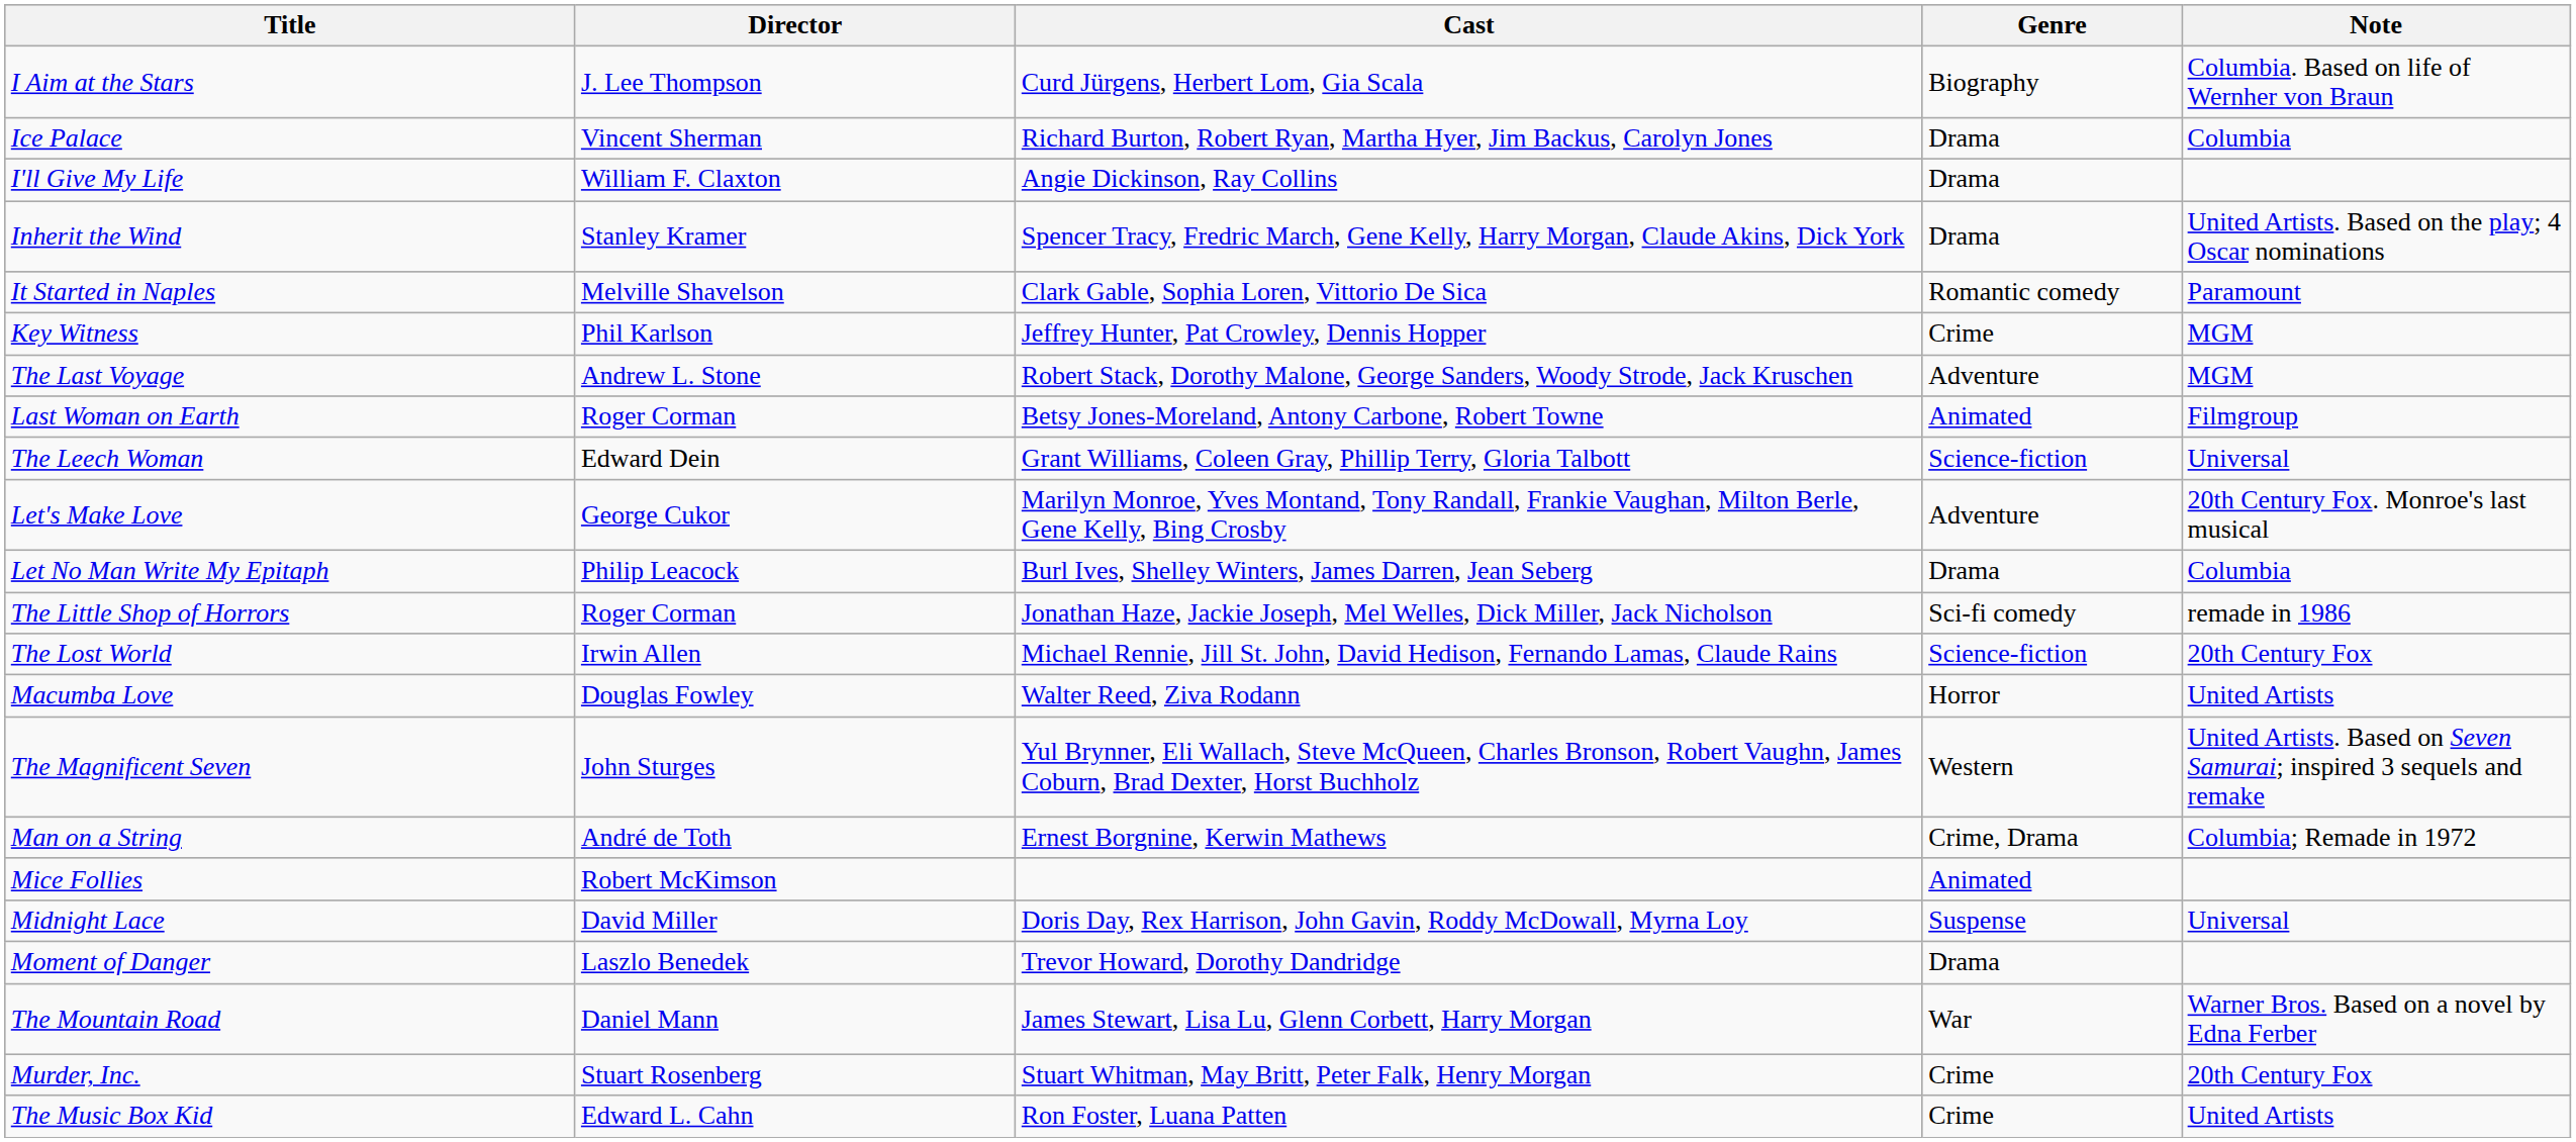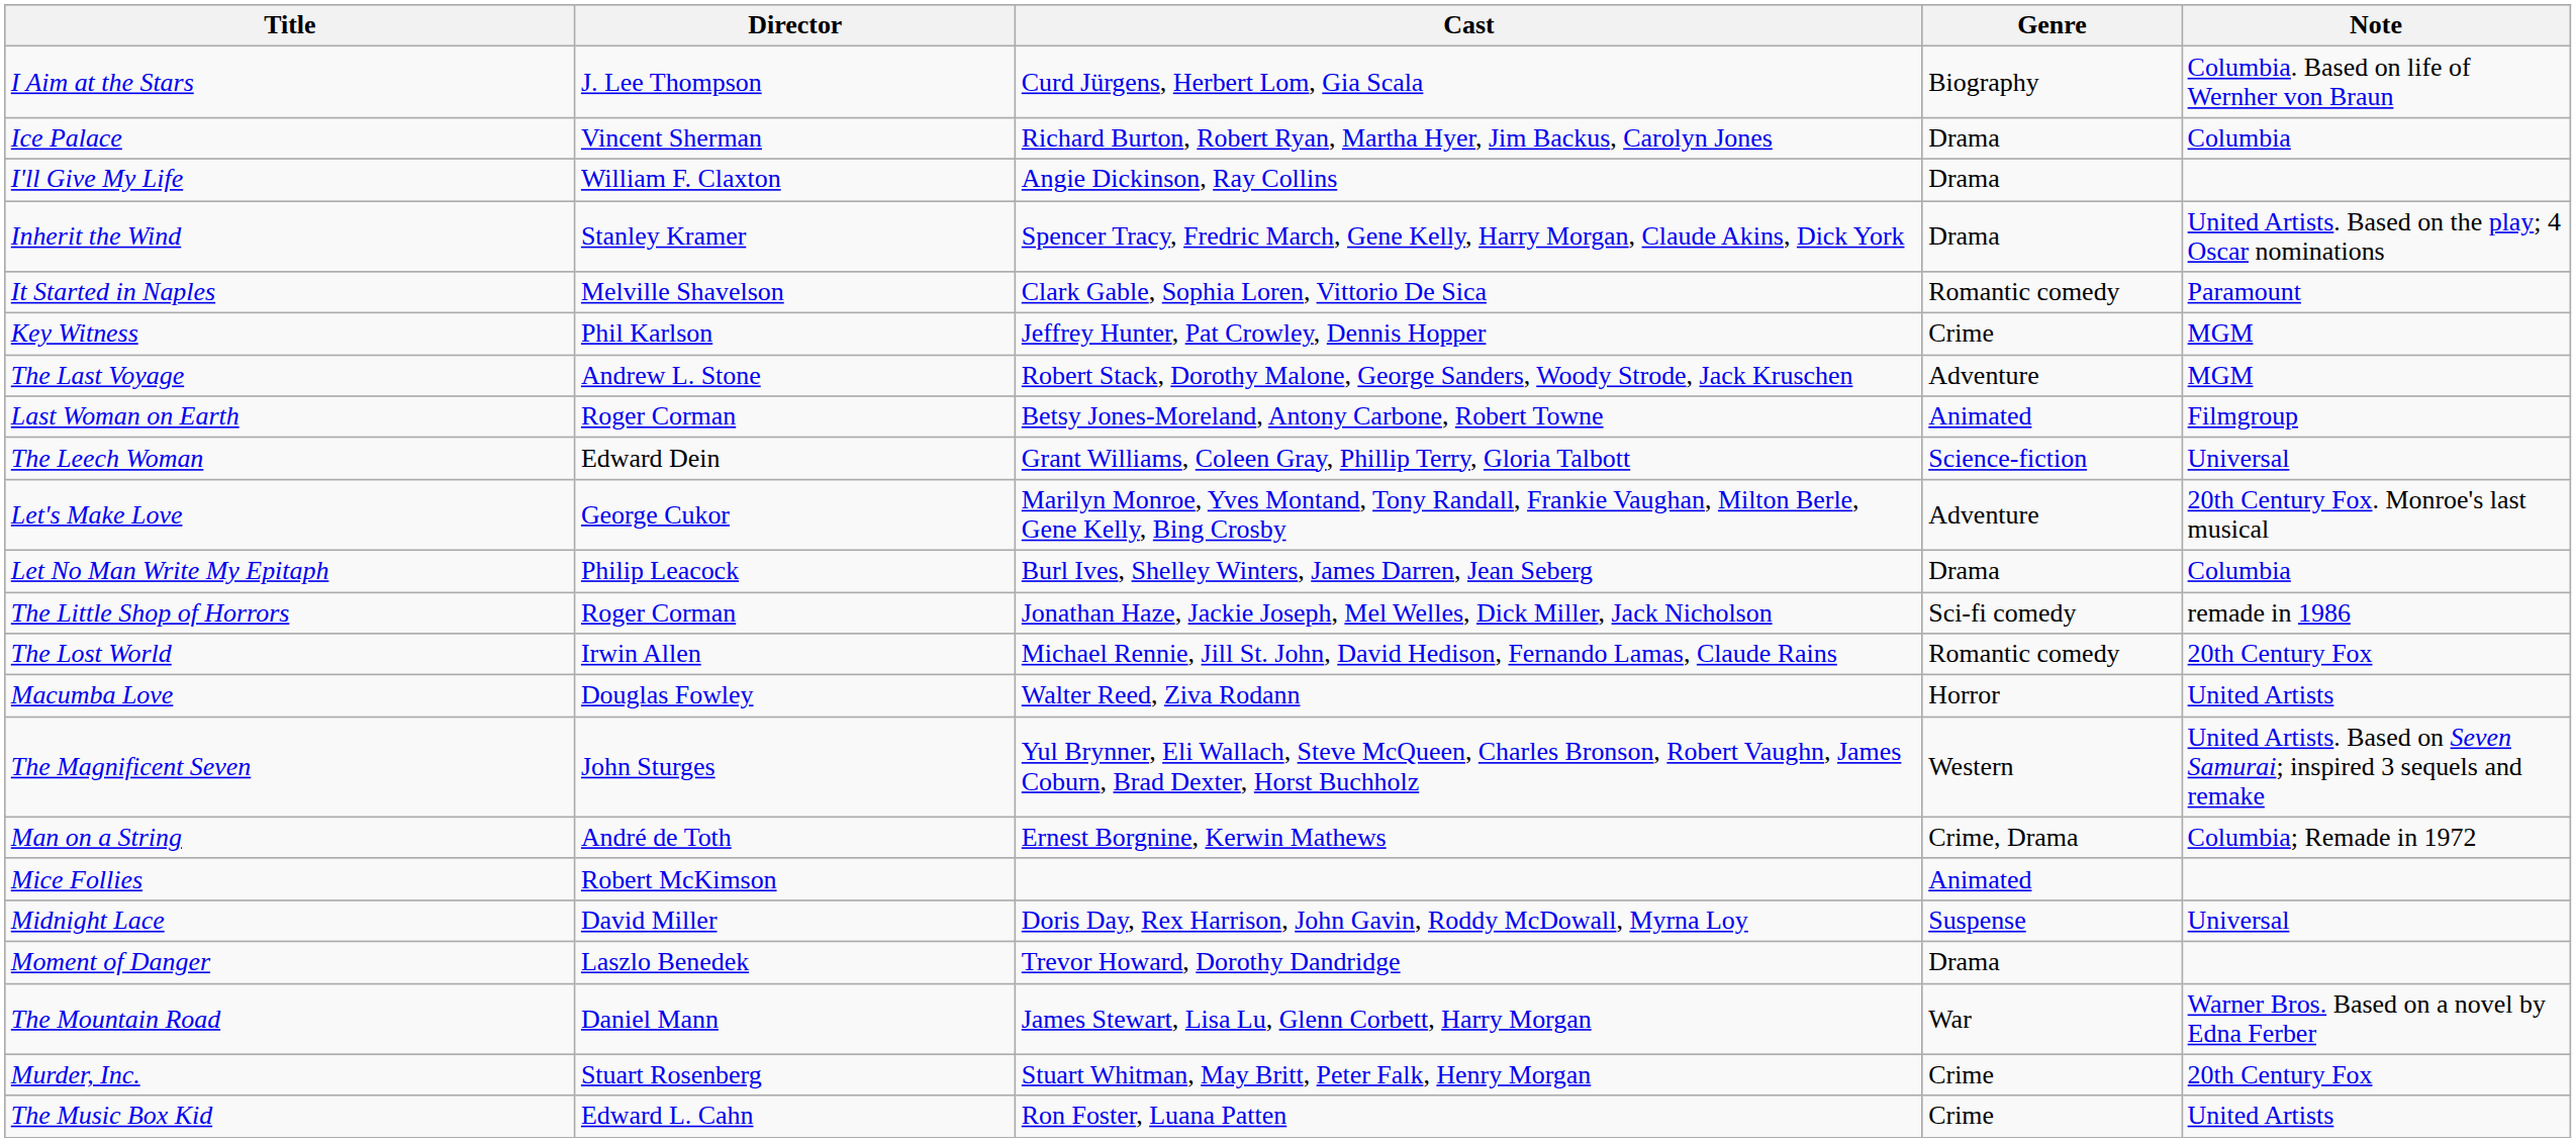The Lost World | Genre: Science-fiction -> Romantic comedy
